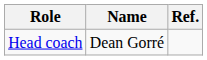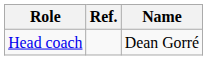columns swapped: Name <-> Ref.
